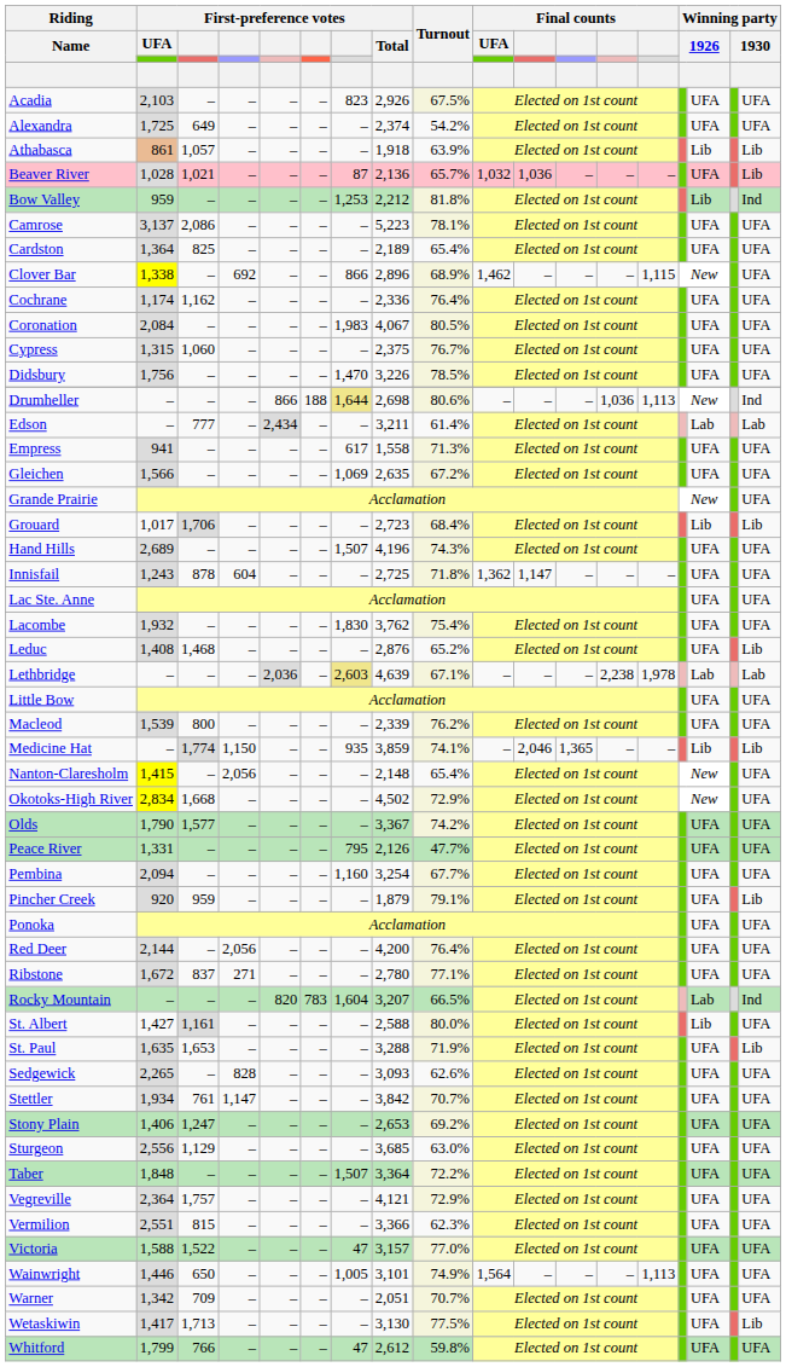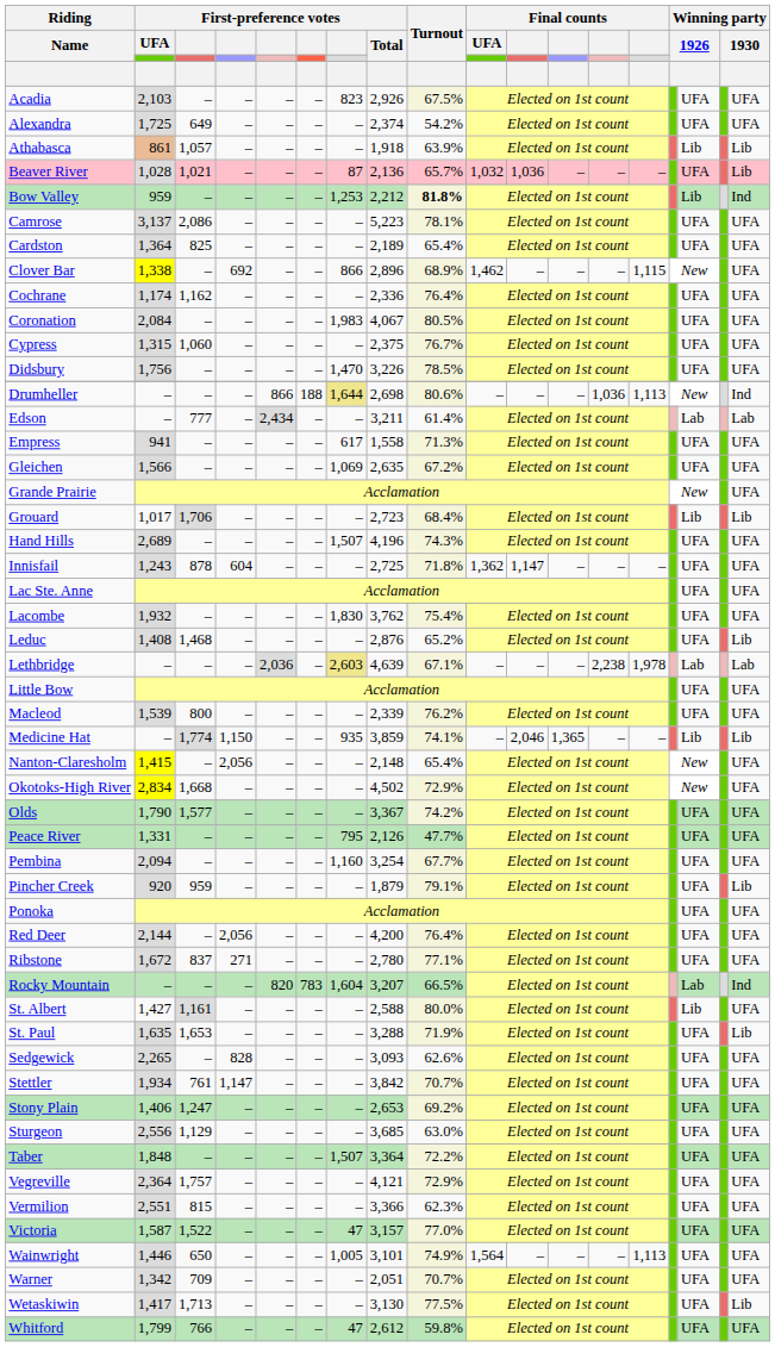Bow Valley | Turnout: normal -> bold
Victoria | First-preference votes / UFA: 1,588 -> 1,587
